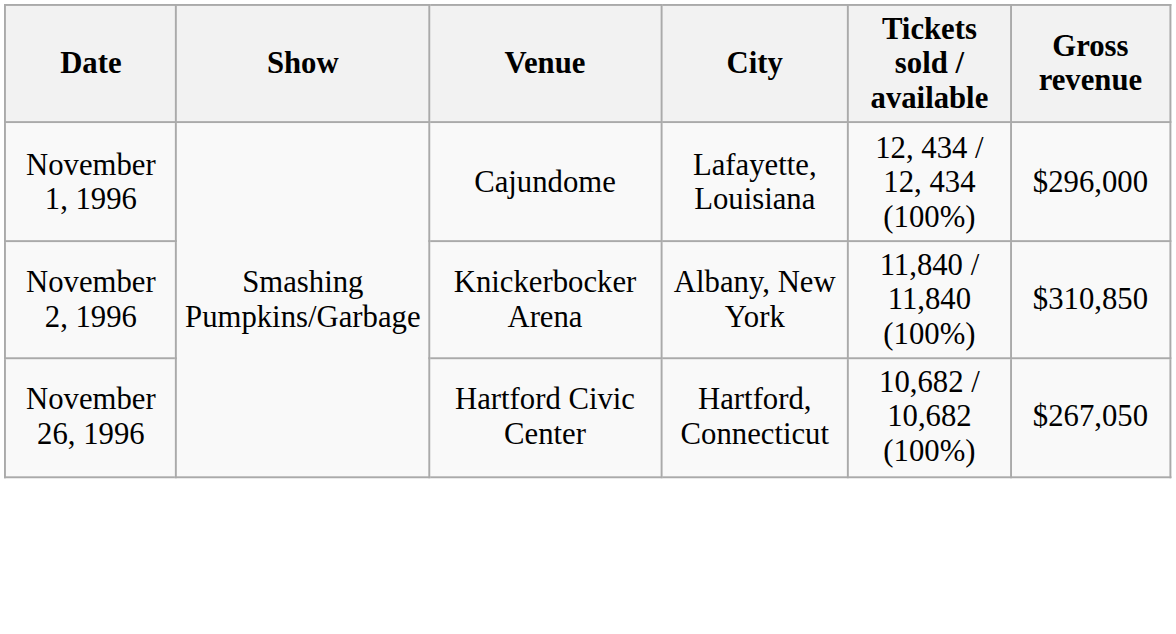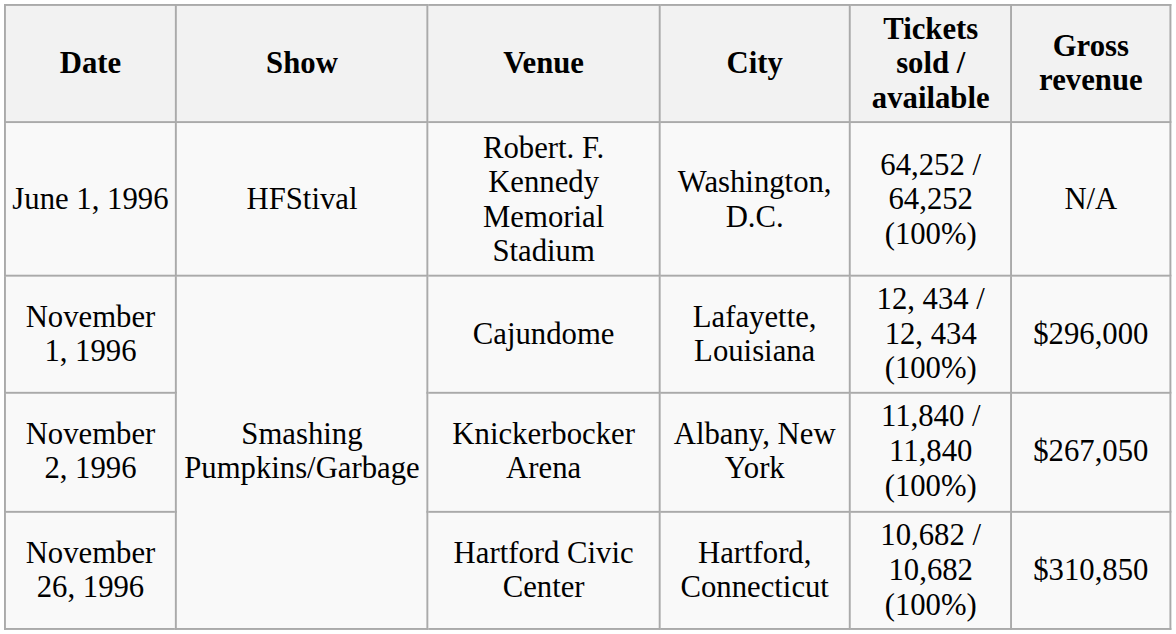+ row: June 1, 1996 | HFStival | Robert. F. Kennedy Memorial Stadium | Washington, D.C. | 64,252 / 64,252 (100%) | N/A
November 2, 1996 | Gross revenue: $310,850 -> $267,050
November 26, 1996 | Gross revenue: $267,050 -> $310,850
